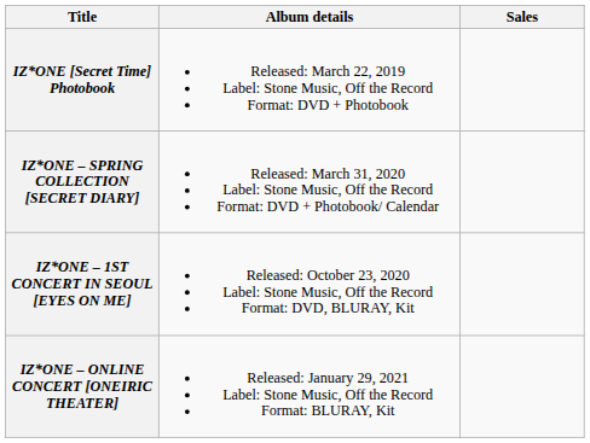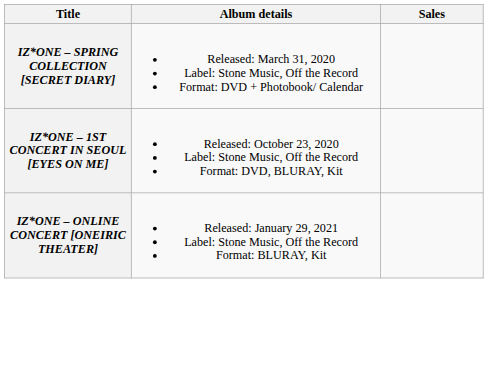- row: IZ*ONE [Secret Time] Photobook | Released: March 22, 2019 Label: Stone Music, Off the Record Format: DVD + Photobook
